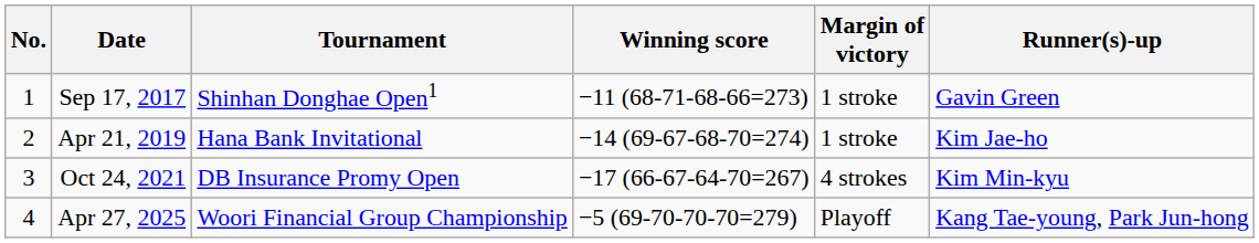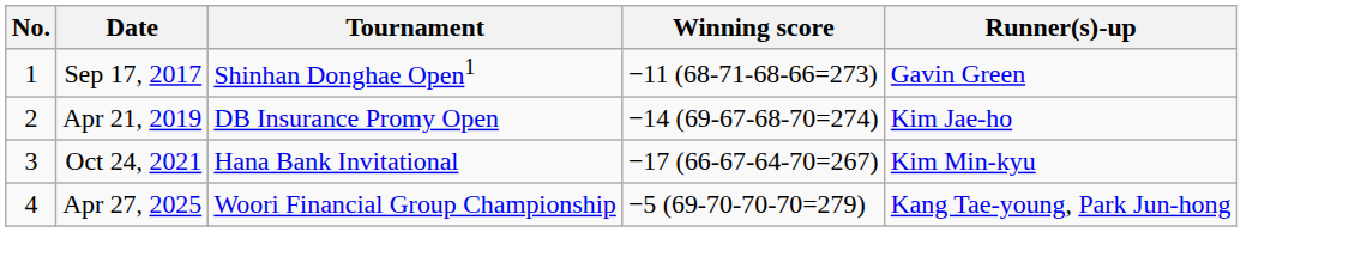- column: Margin of victory | 1 stroke | 1 stroke | 4 strokes | Playoff
Apr 21, 2019 | Tournament: Hana Bank Invitational -> DB Insurance Promy Open
Oct 24, 2021 | Tournament: DB Insurance Promy Open -> Hana Bank Invitational
